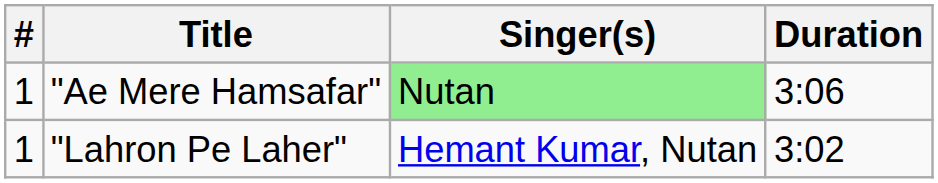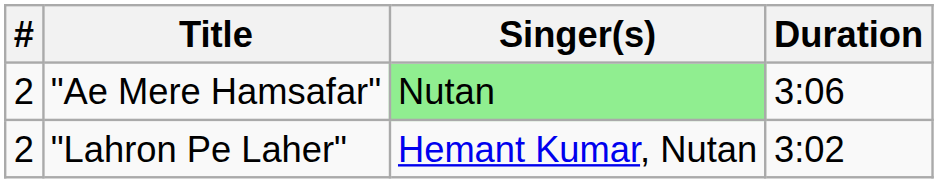"Ae Mere Hamsafar" | #: 1 -> 2
"Lahron Pe Laher" | #: 1 -> 2
